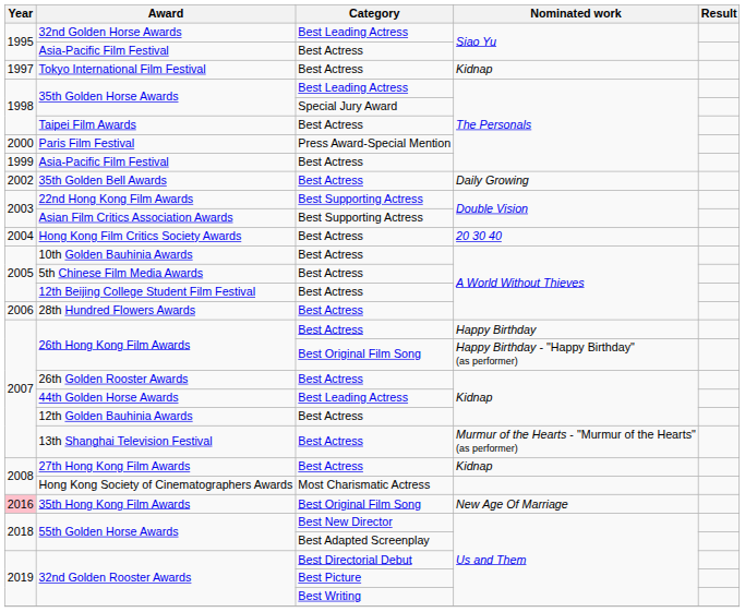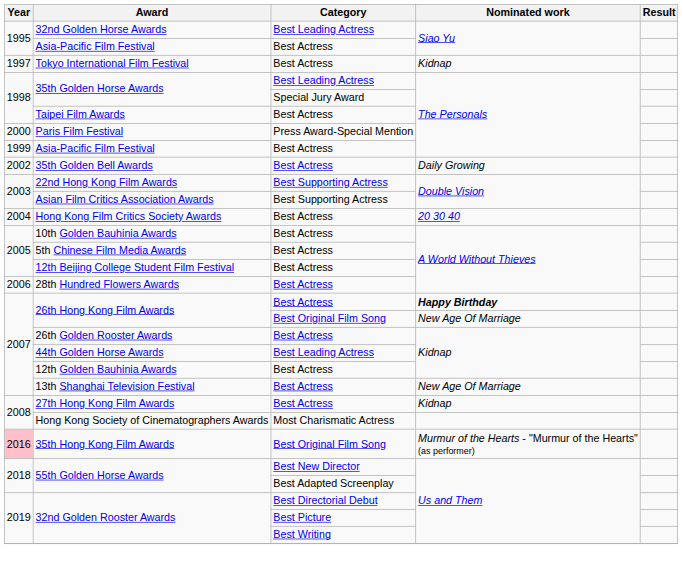26th Hong Kong Film Awards / Best Actress | Nominated work: normal -> bold
26th Hong Kong Film Awards / Best Original Film Song | Nominated work: Happy Birthday - "Happy Birthday" (as performer) -> New Age Of Marriage
13th Shanghai Television Festival | Nominated work: Murmur of the Hearts - "Murmur of the Hearts" (as performer) -> New Age Of Marriage
35th Hong Kong Film Awards | Nominated work: New Age Of Marriage -> Murmur of the Hearts - "Murmur of the Hearts" (as performer)
